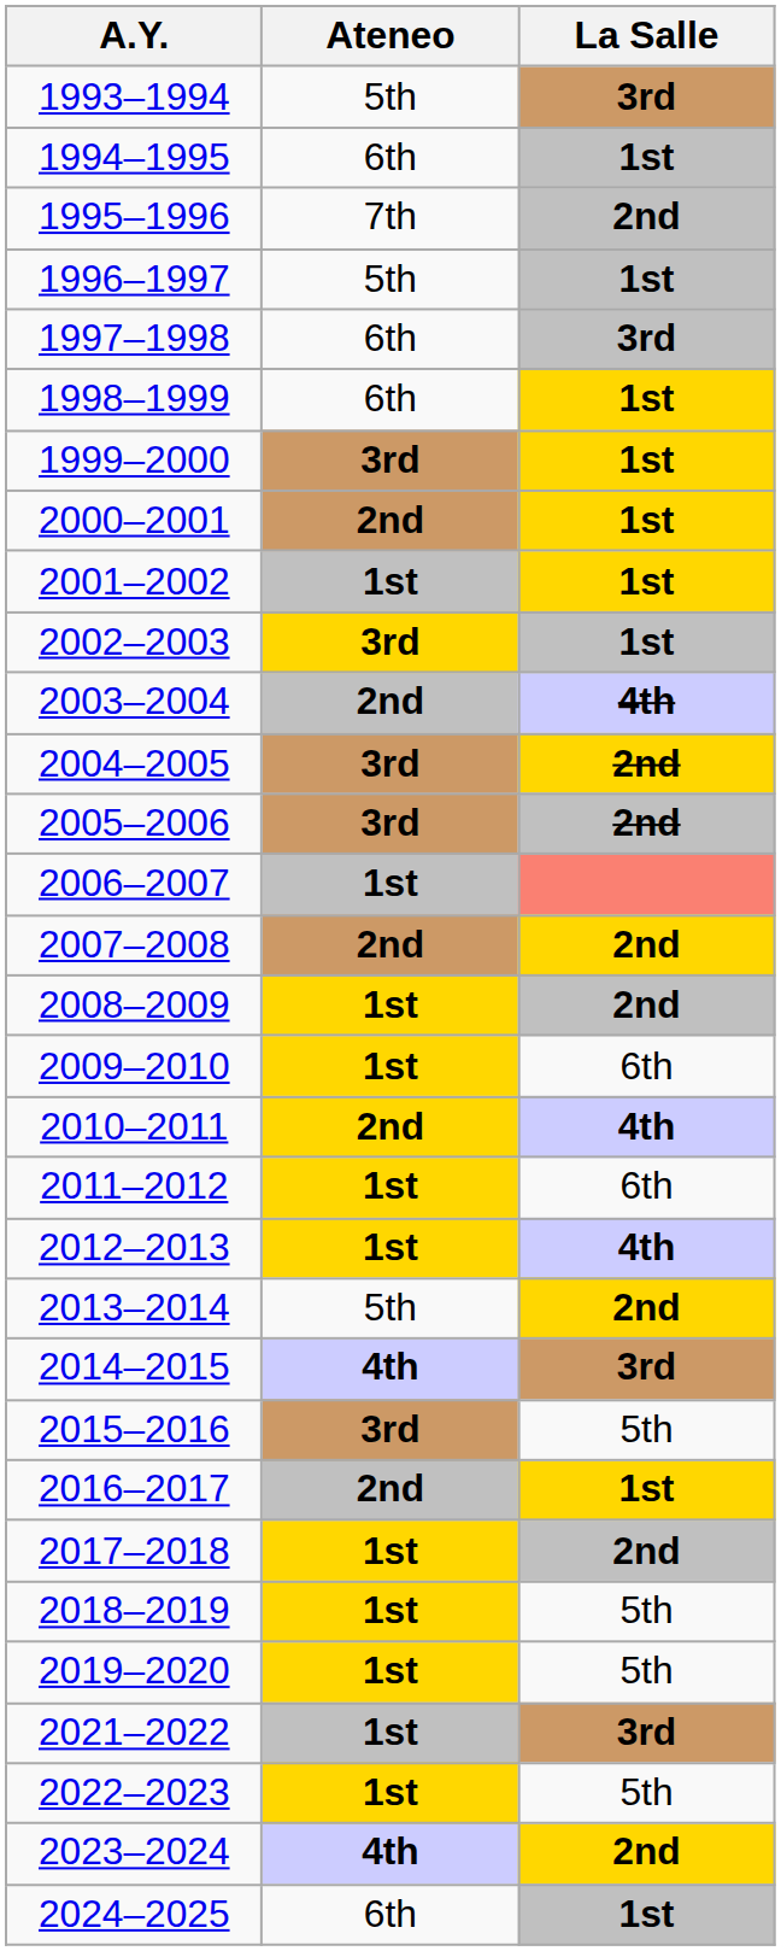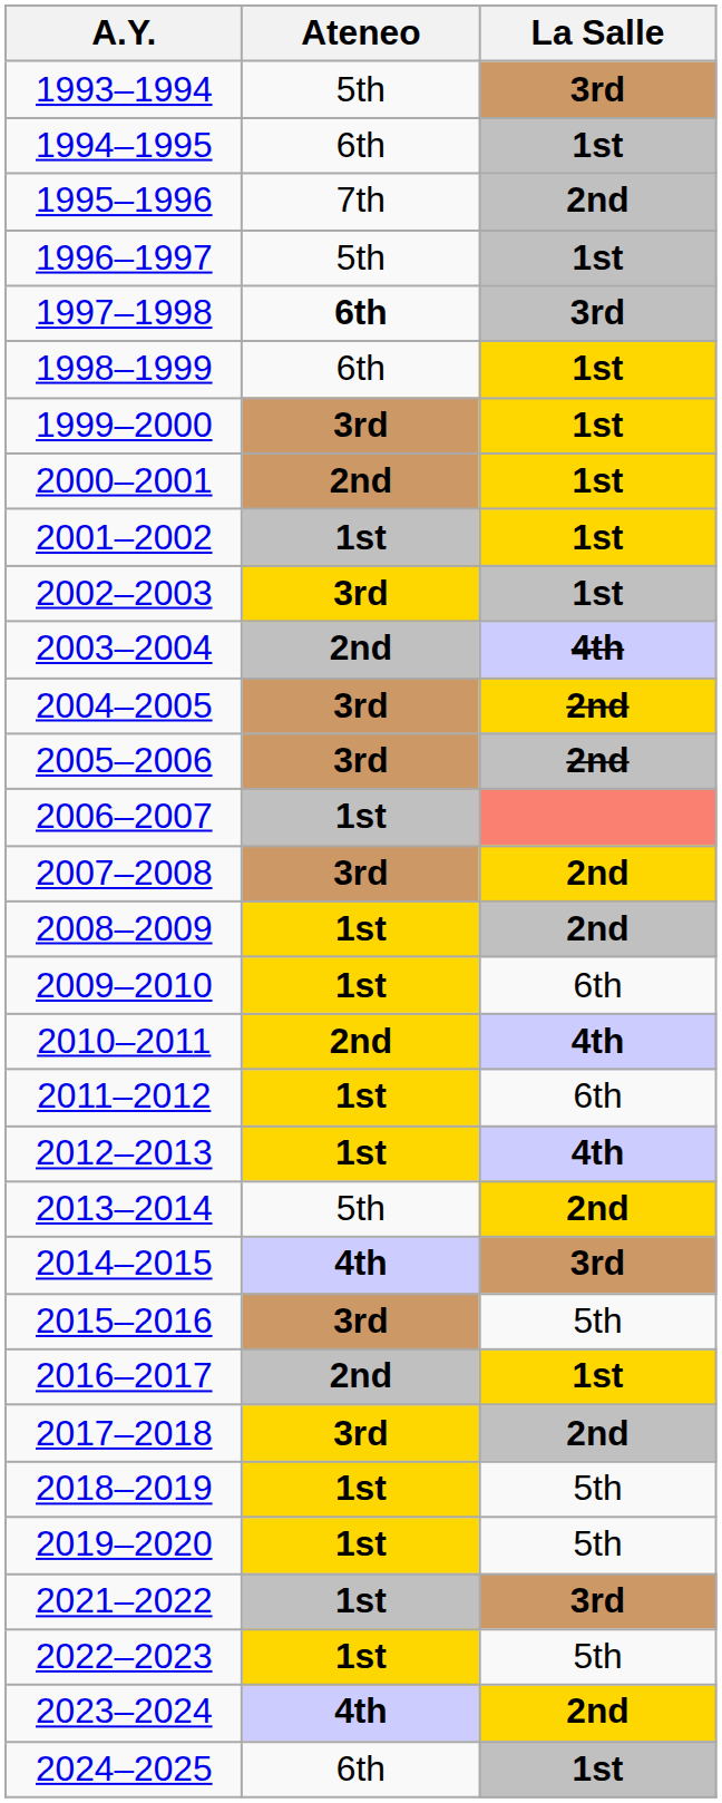1997–1998 | Ateneo: normal -> bold
2007–2008 | Ateneo: 2nd -> 3rd
2017–2018 | Ateneo: 1st -> 3rd
